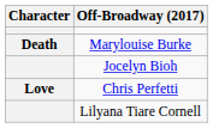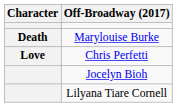rows swapped: Jocelyn Bioh <-> Chris Perfetti
